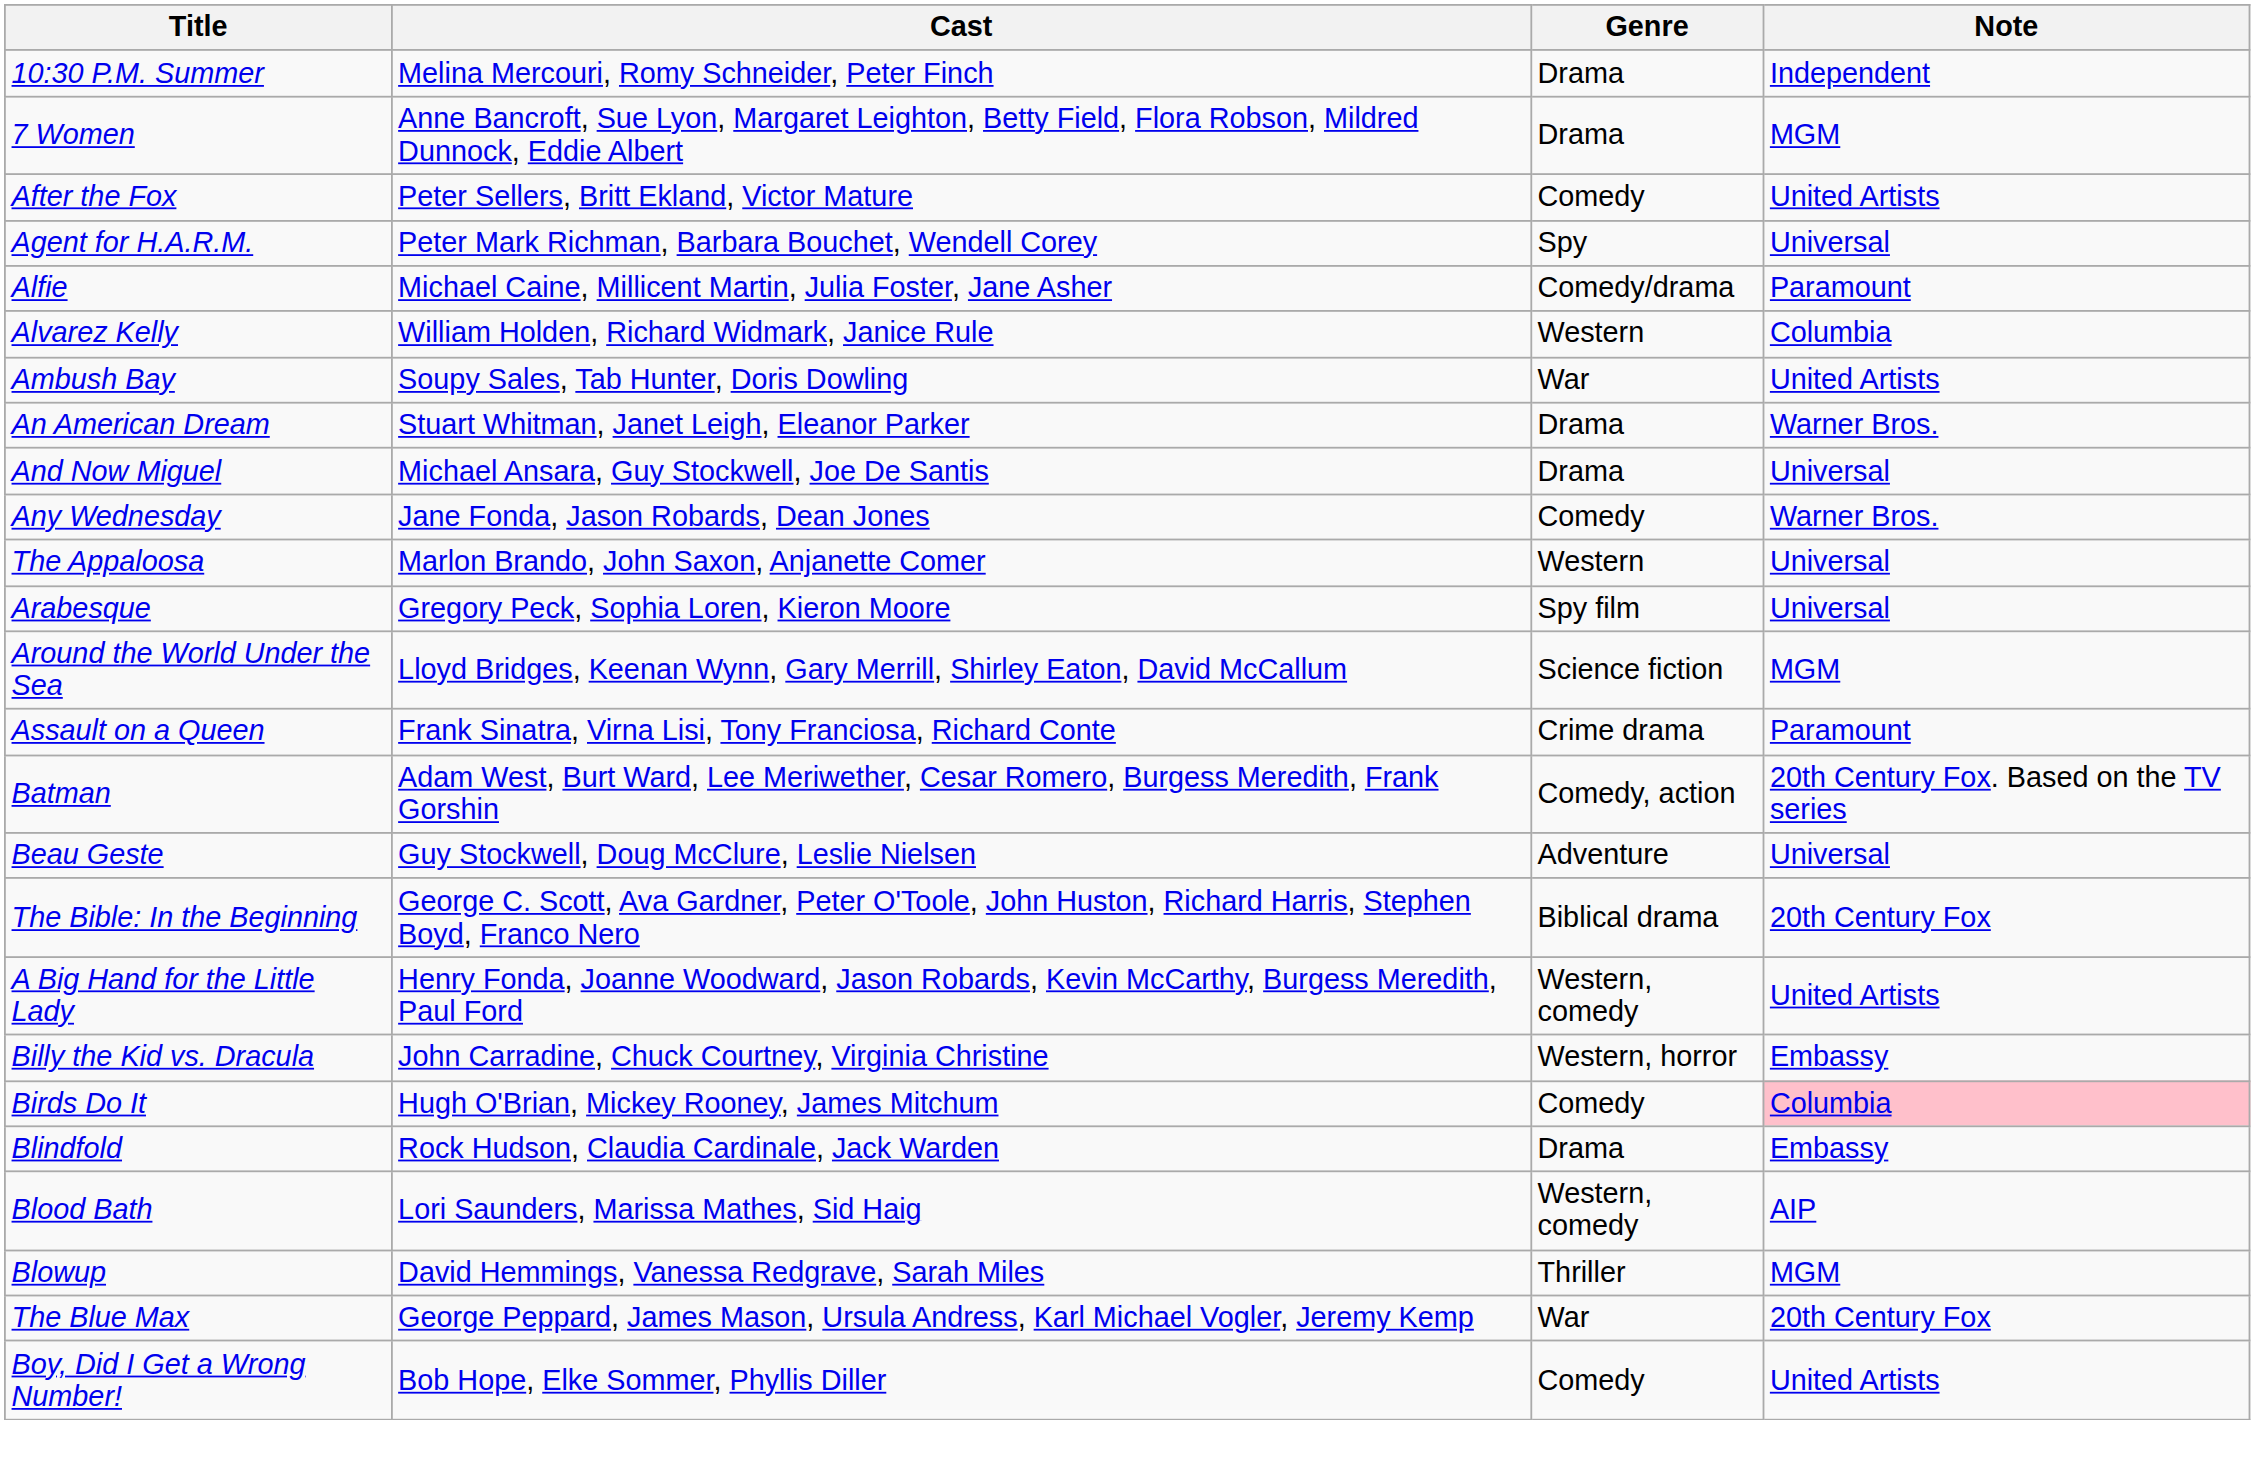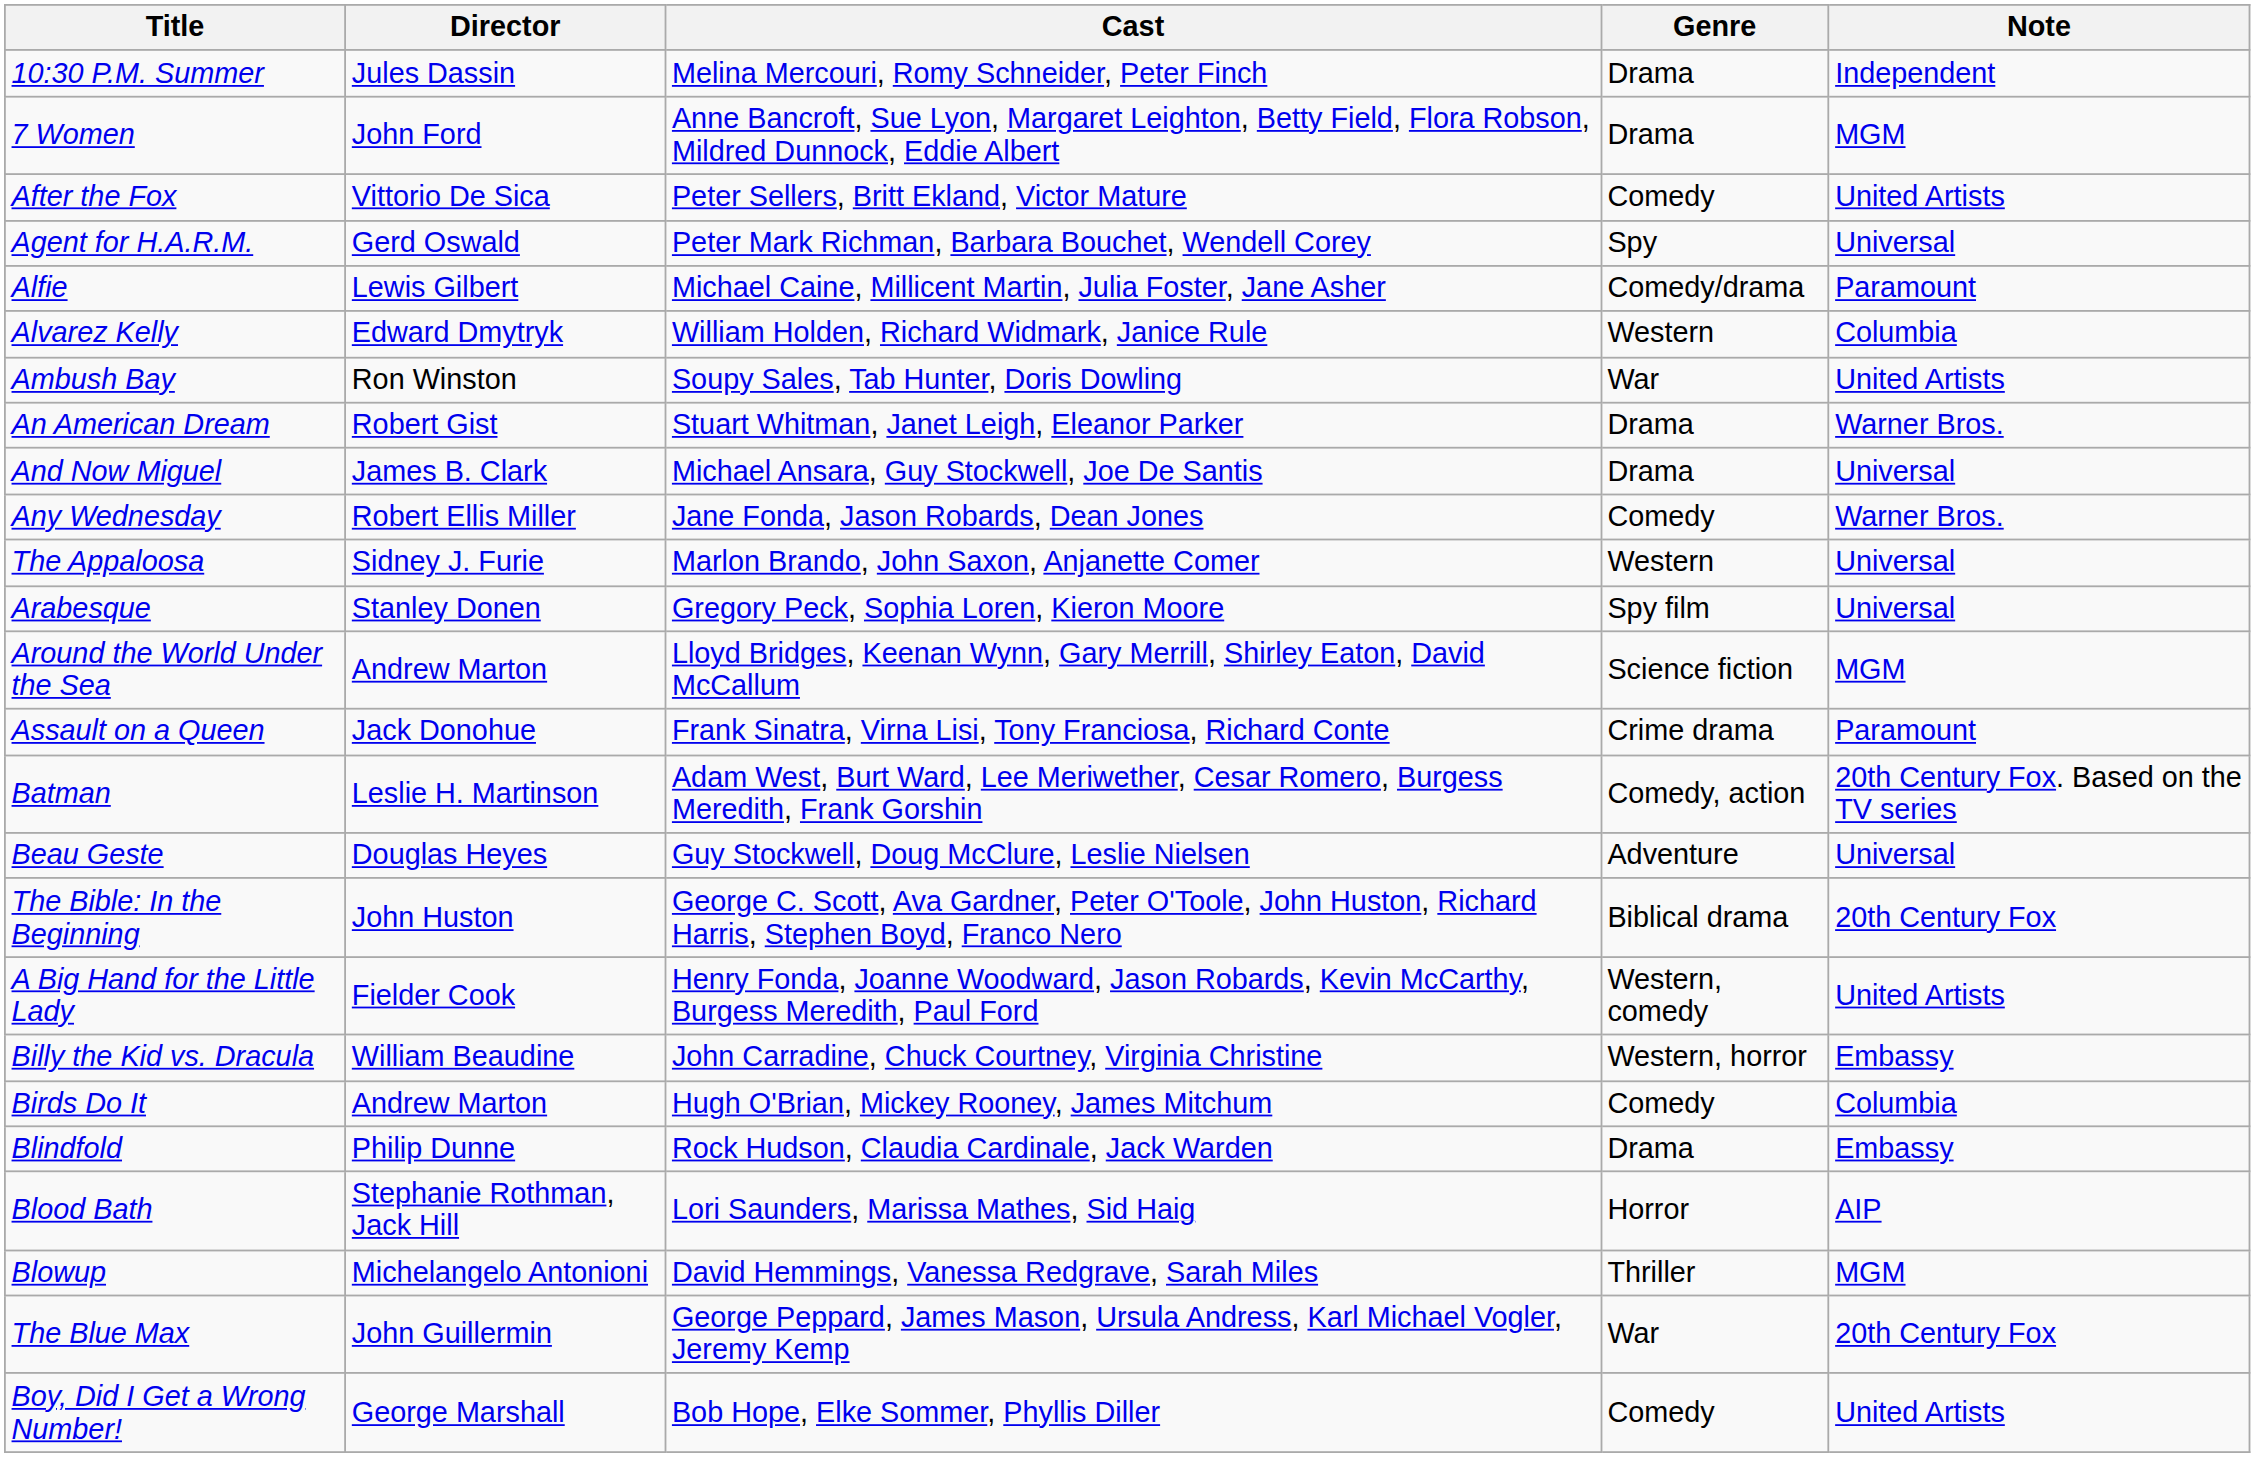+ column: Director | Jules Dassin | John Ford | Vittorio De Sica | Gerd Oswald | Lewis Gilbert | Edward Dmytryk | Ron Winston | Robert Gist | James B. Clark | Robert Ellis Miller | Sidney J. Furie | Stanley Donen | Andrew Marton | Jack Donohue | Leslie H. Martinson | Douglas Heyes | John Huston | Fielder Cook | William Beaudine | Andrew Marton | Philip Dunne | Stephanie Rothman, Jack Hill | Michelangelo Antonioni | John Guillermin | George Marshall
Birds Do It | Note: pink background -> no background
Blood Bath | Genre: Western, comedy -> Horror
